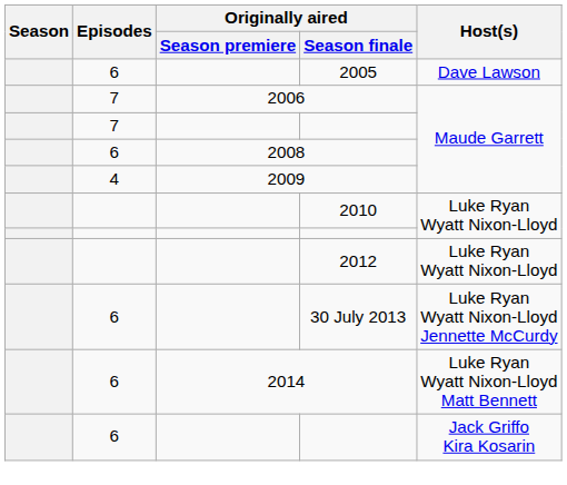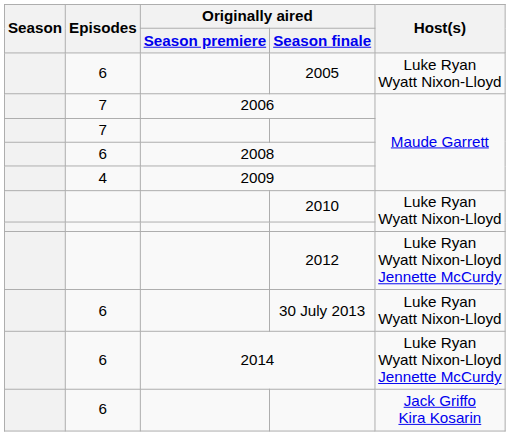2005 | Host(s): Dave Lawson -> Luke Ryan Wyatt Nixon-Lloyd
2012 | Host(s): Luke Ryan Wyatt Nixon-Lloyd -> Luke Ryan Wyatt Nixon-Lloyd Jennette McCurdy
30 July 2013 | Host(s): Luke Ryan Wyatt Nixon-Lloyd Jennette McCurdy -> Luke Ryan Wyatt Nixon-Lloyd
2014 | Host(s): Luke Ryan Wyatt Nixon-Lloyd Matt Bennett -> Luke Ryan Wyatt Nixon-Lloyd Jennette McCurdy
